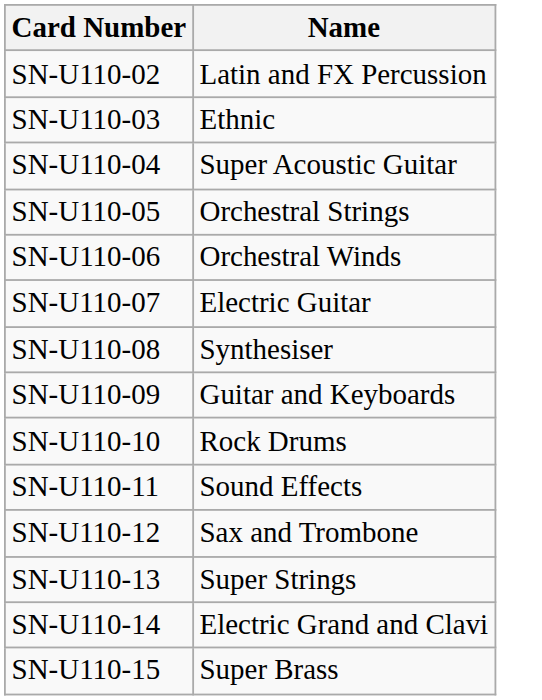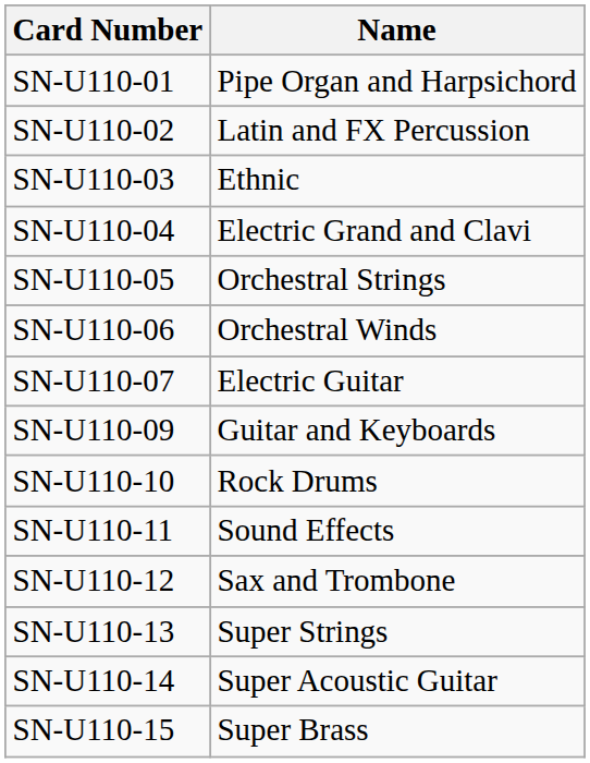+ row: SN-U110-01 | Pipe Organ and Harpsichord
SN-U110-04 | Name: Super Acoustic Guitar -> Electric Grand and Clavi
- row: SN-U110-08 | Synthesiser
SN-U110-14 | Name: Electric Grand and Clavi -> Super Acoustic Guitar
